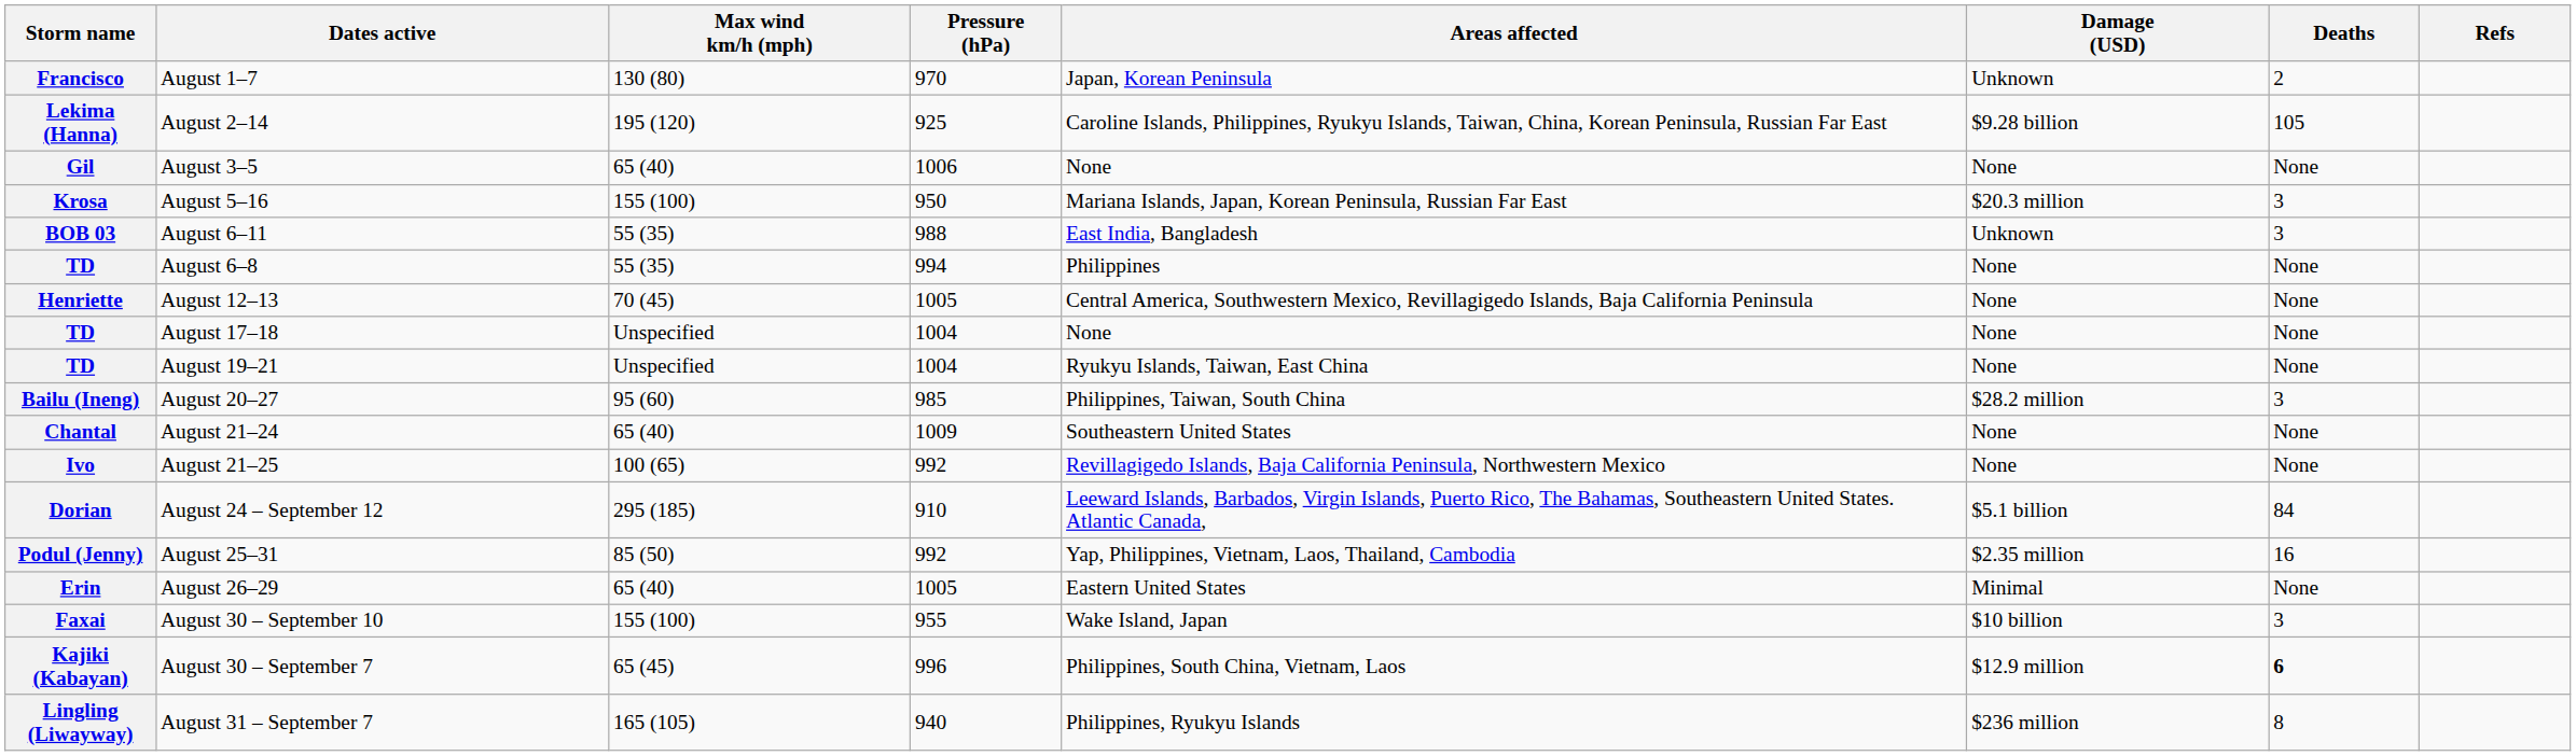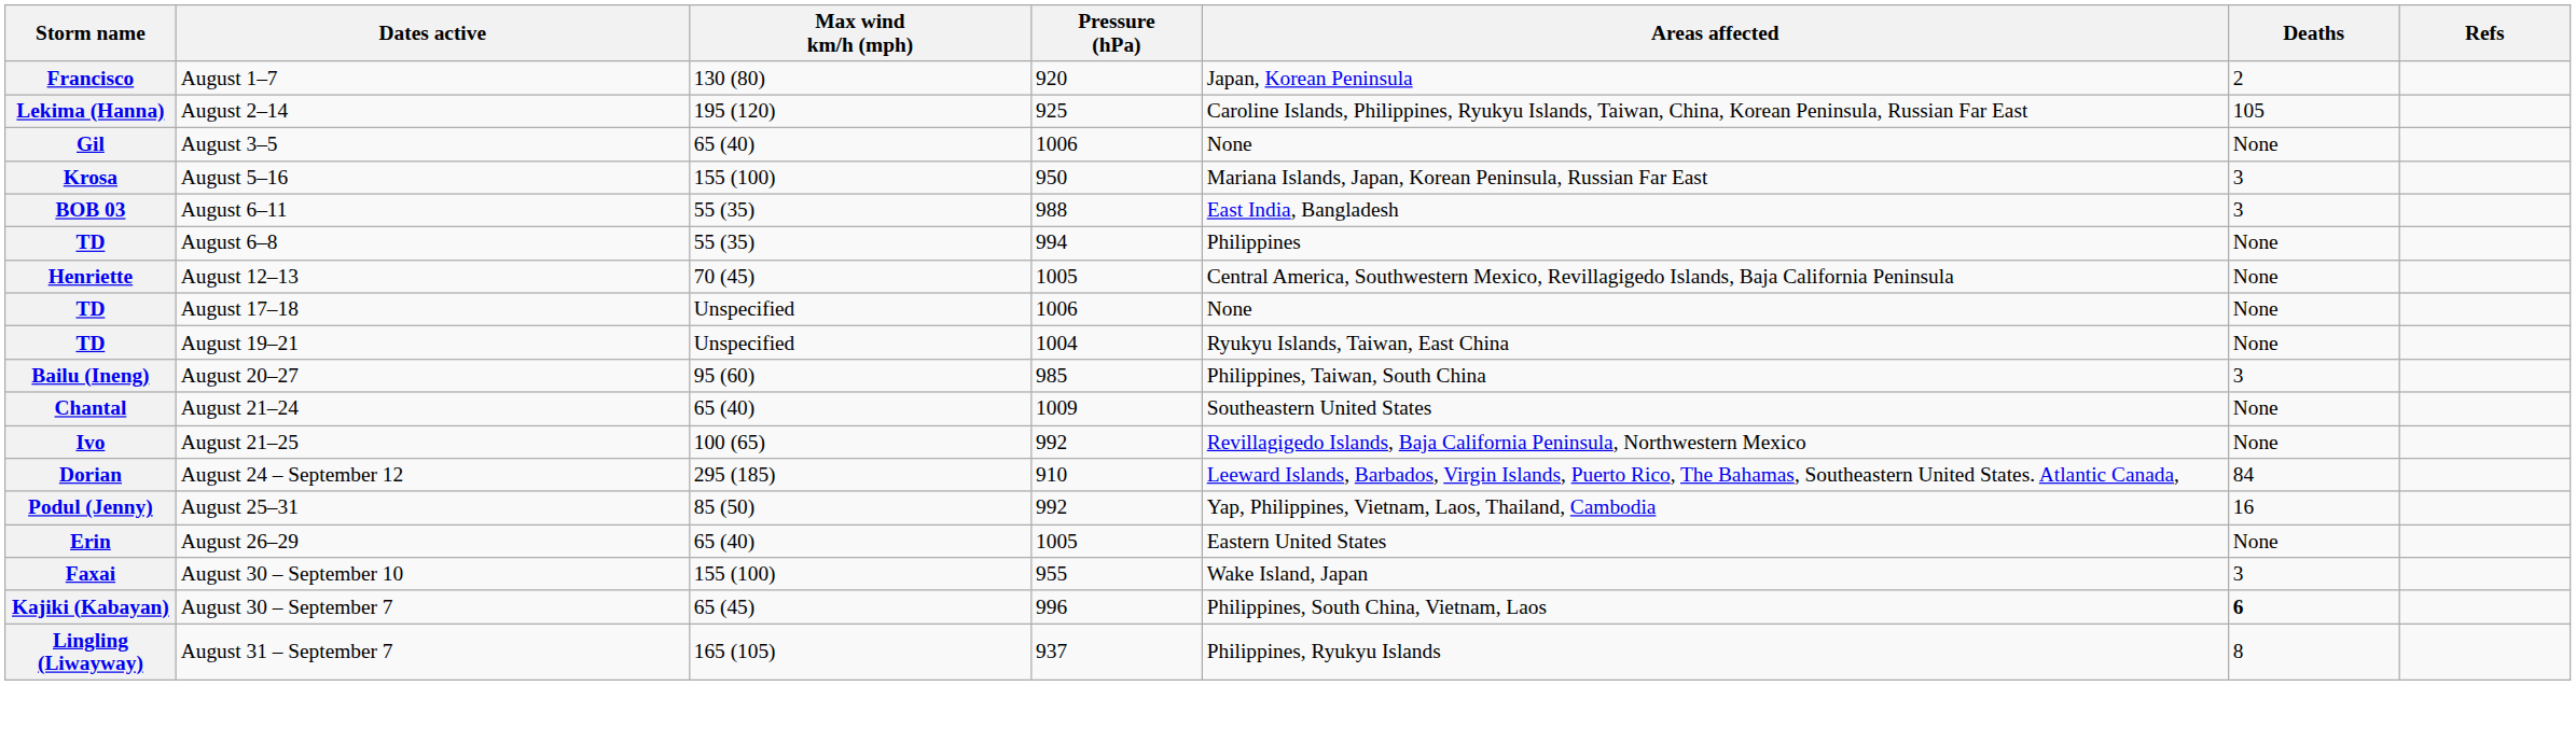- column: Damage (USD) | Unknown | $9.28 billion | None | $20.3 million | Unknown | None | None | None | None | $28.2 million | None | None | $5.1 billion | $2.35 million | Minimal | $10 billion | $12.9 million | $236 million
August 1–7 | Pressure (hPa): 970 -> 920
August 17–18 | Pressure (hPa): 1004 -> 1006
August 31 – September 7 | Pressure (hPa): 940 -> 937
